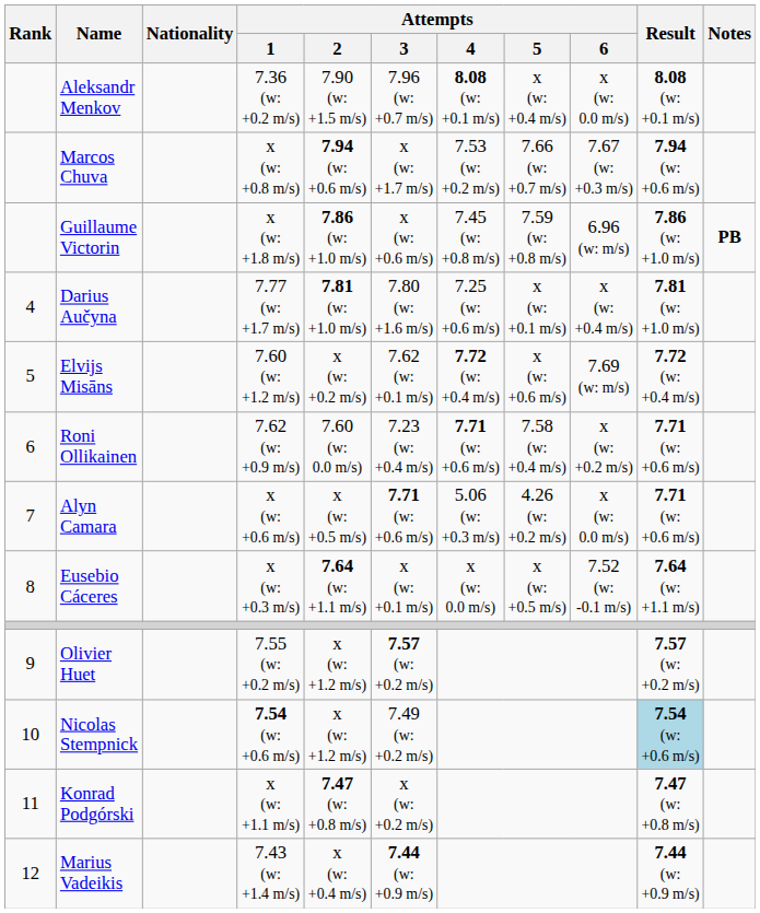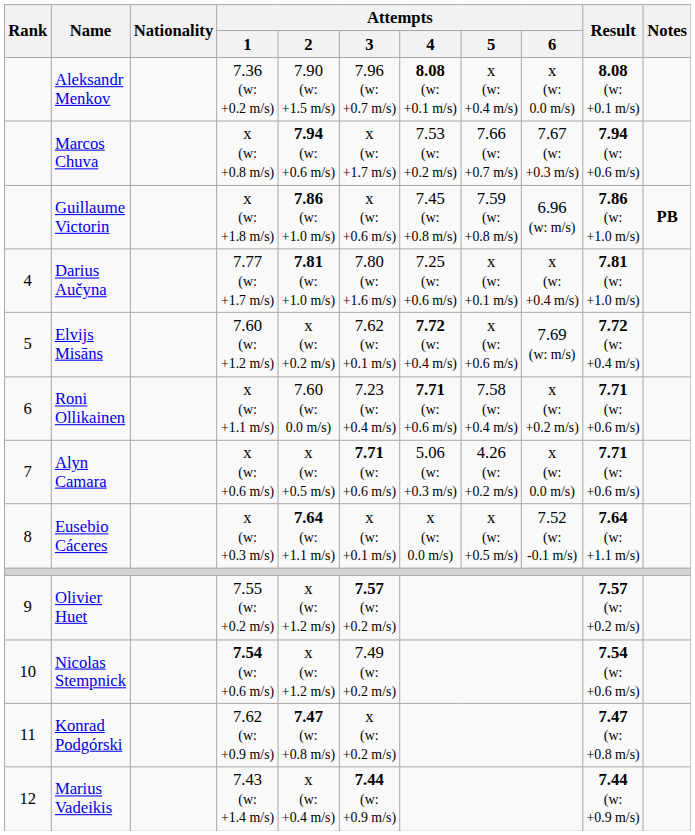Roni Ollikainen | Attempts / 1: 7.62 (w: +0.9 m/s) -> x (w: +1.1 m/s)
Nicolas Stempnick | Result: lightblue background -> no background
Konrad Podgórski | Attempts / 1: x (w: +1.1 m/s) -> 7.62 (w: +0.9 m/s)
